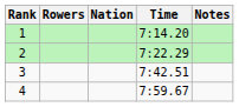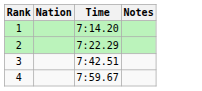- column: Rowers
